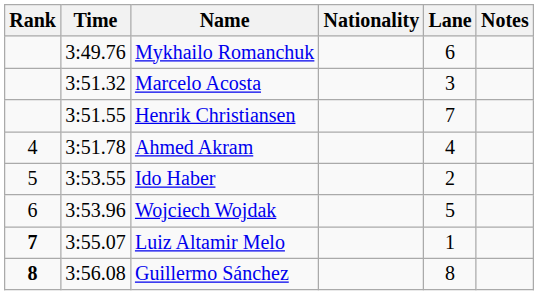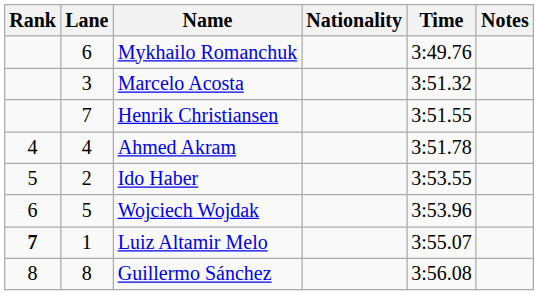columns swapped: Lane <-> Time
Guillermo Sánchez | Rank: bold -> normal
